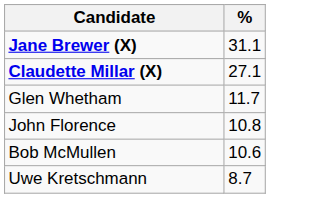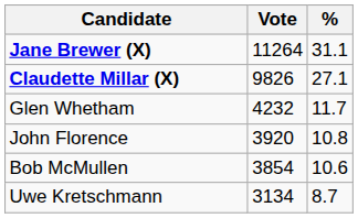+ column: Vote | 11264 | 9826 | 4232 | 3920 | 3854 | 3134
